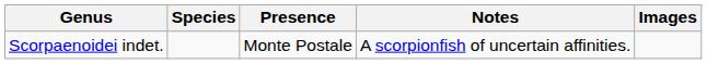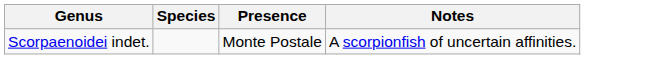- column: Images
